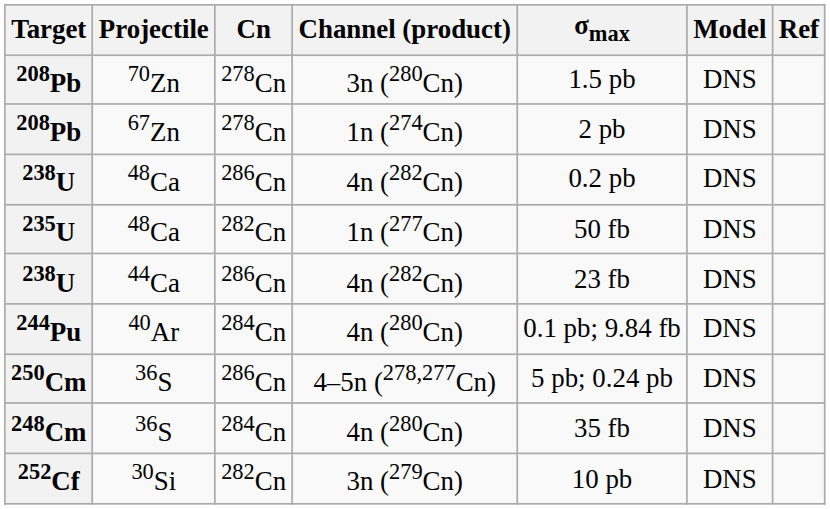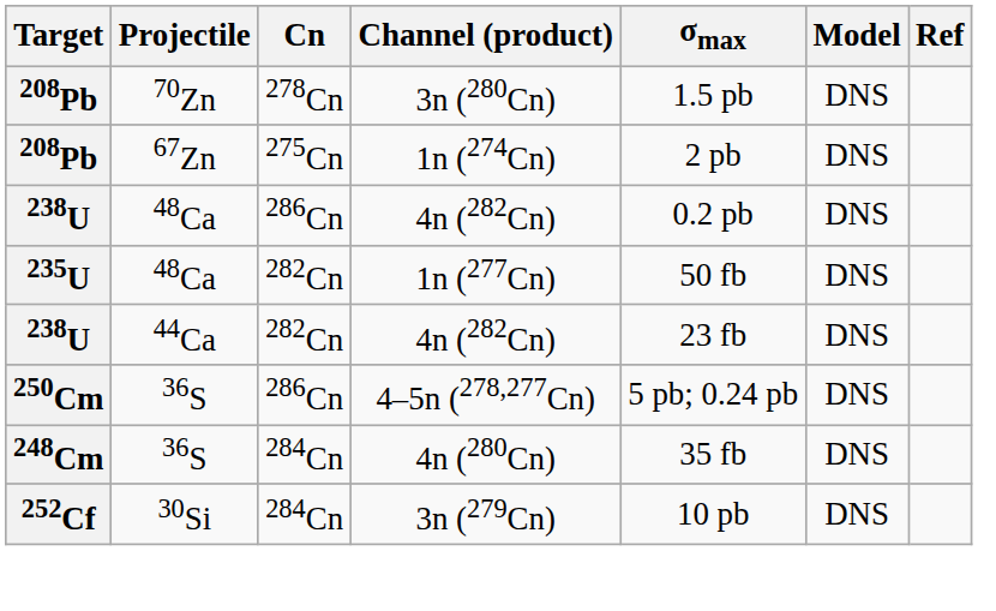208Pb / 67Zn | Cn: 278Cn -> 275Cn
238U / 44Ca | Cn: 286Cn -> 282Cn
- row: 244Pu | 40Ar | 284Cn | 4n (280Cn) | 0.1 pb; 9.84 fb | DNS
252Cf | Cn: 282Cn -> 284Cn
